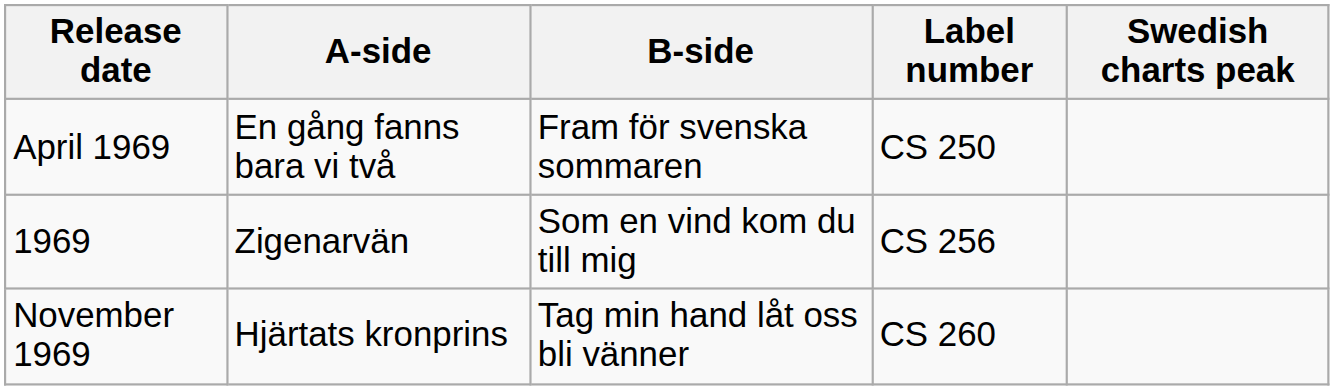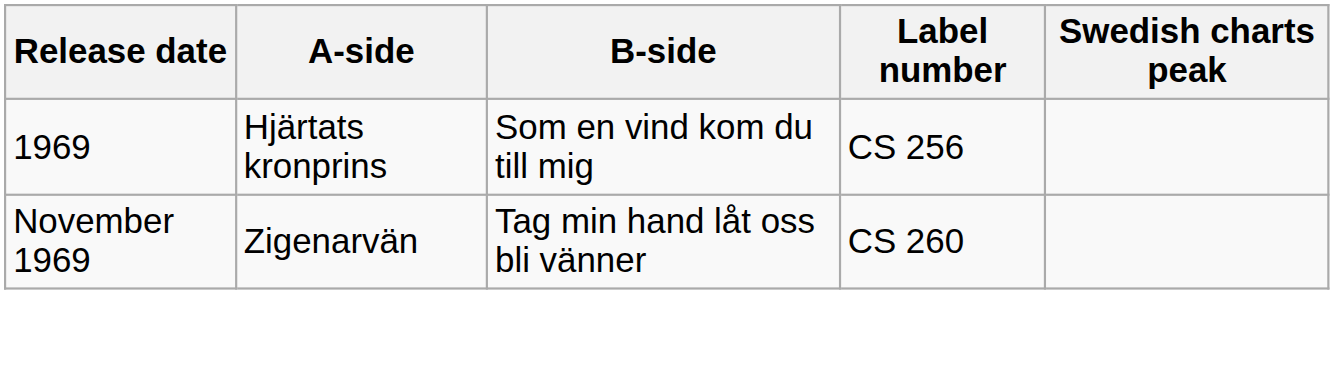- row: April 1969 | En gång fanns bara vi två | Fram för svenska sommaren | CS 250
1969 | A-side: Zigenarvän -> Hjärtats kronprins
November 1969 | A-side: Hjärtats kronprins -> Zigenarvän
